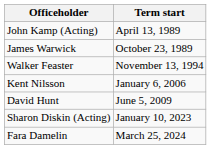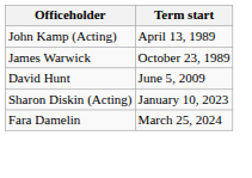- row: Walker Feaster | November 13, 1994
- row: Kent Nilsson | January 6, 2006
